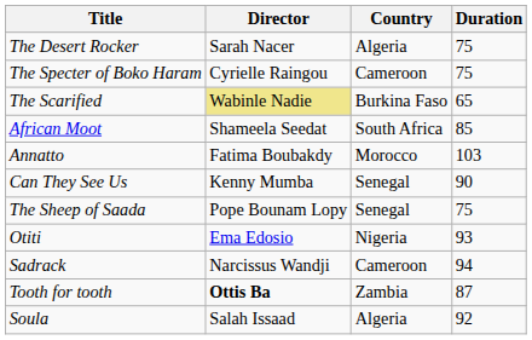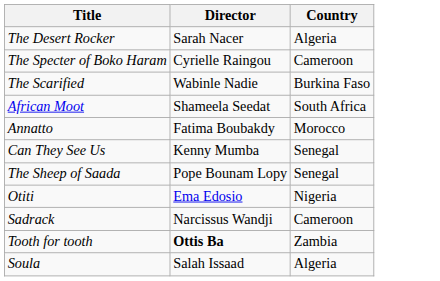- column: Duration | 75 | 75 | 65 | 85 | 103 | 90 | 75 | 93 | 94 | 87 | 92
The Scarified | Director: khaki background -> no background
